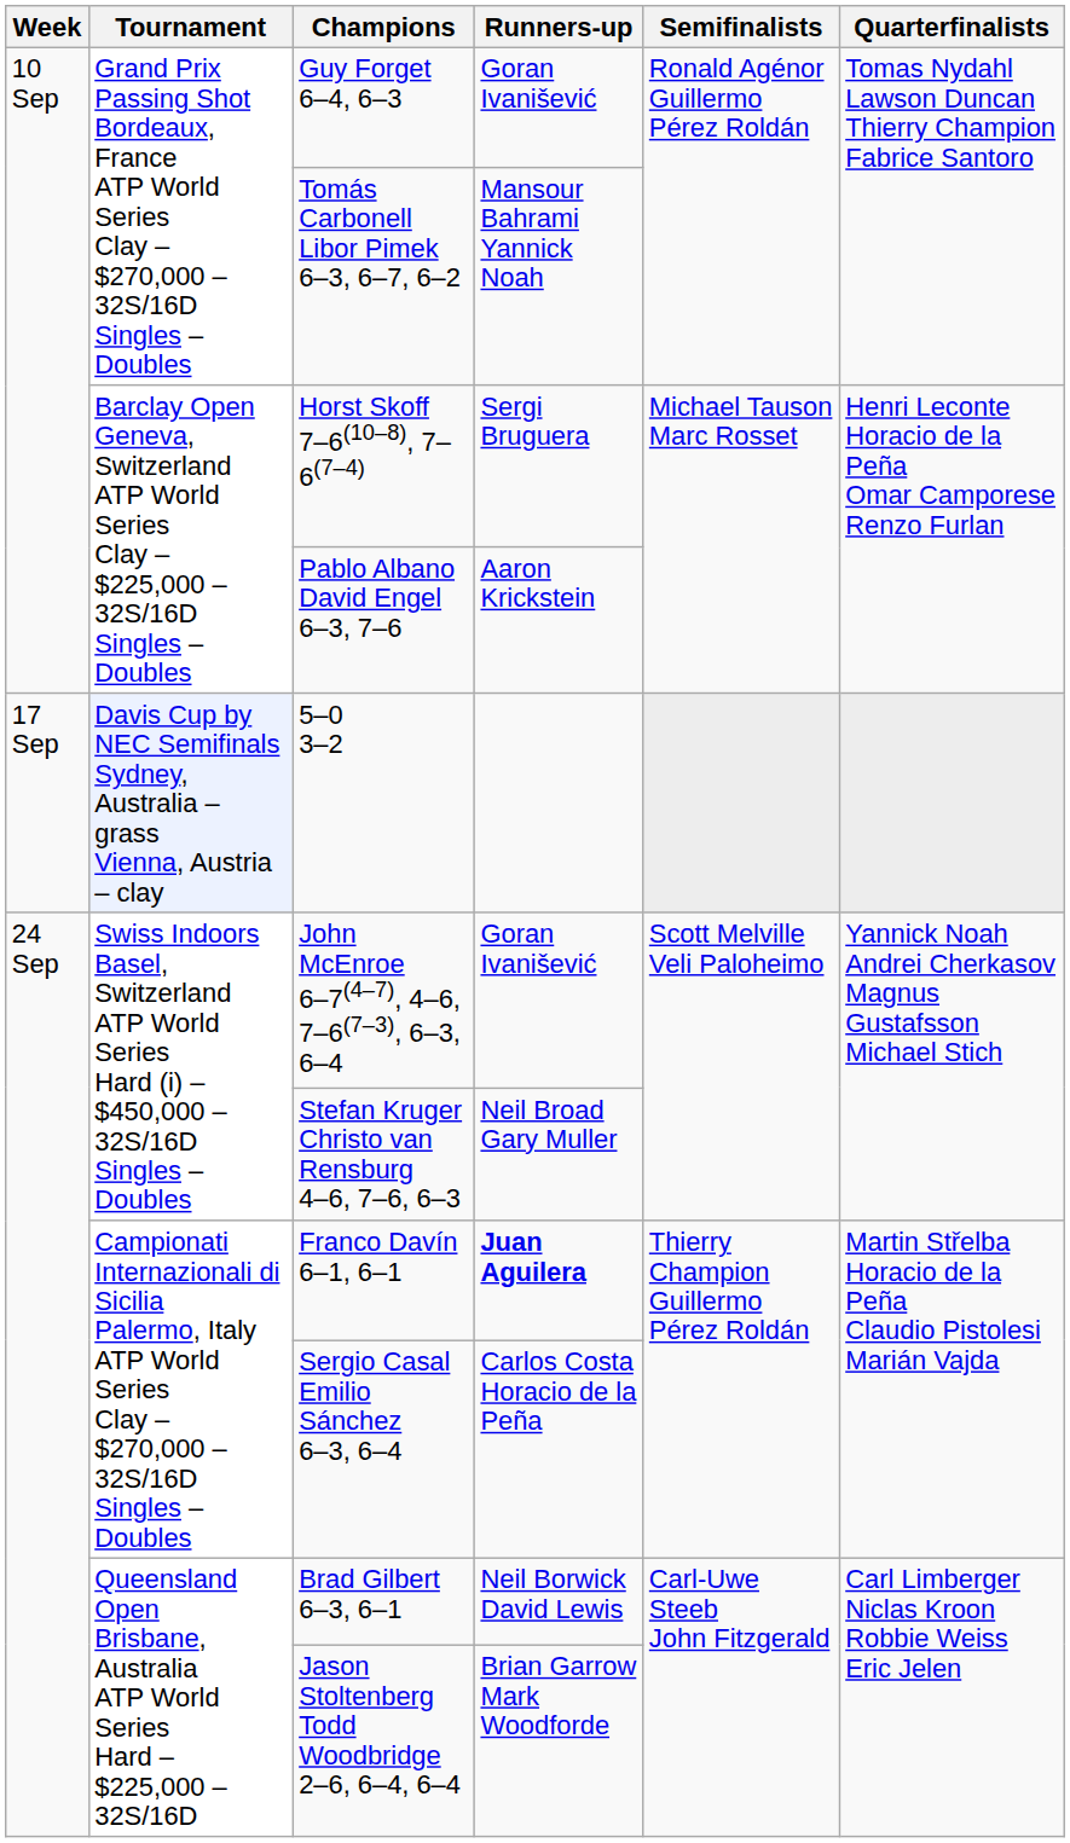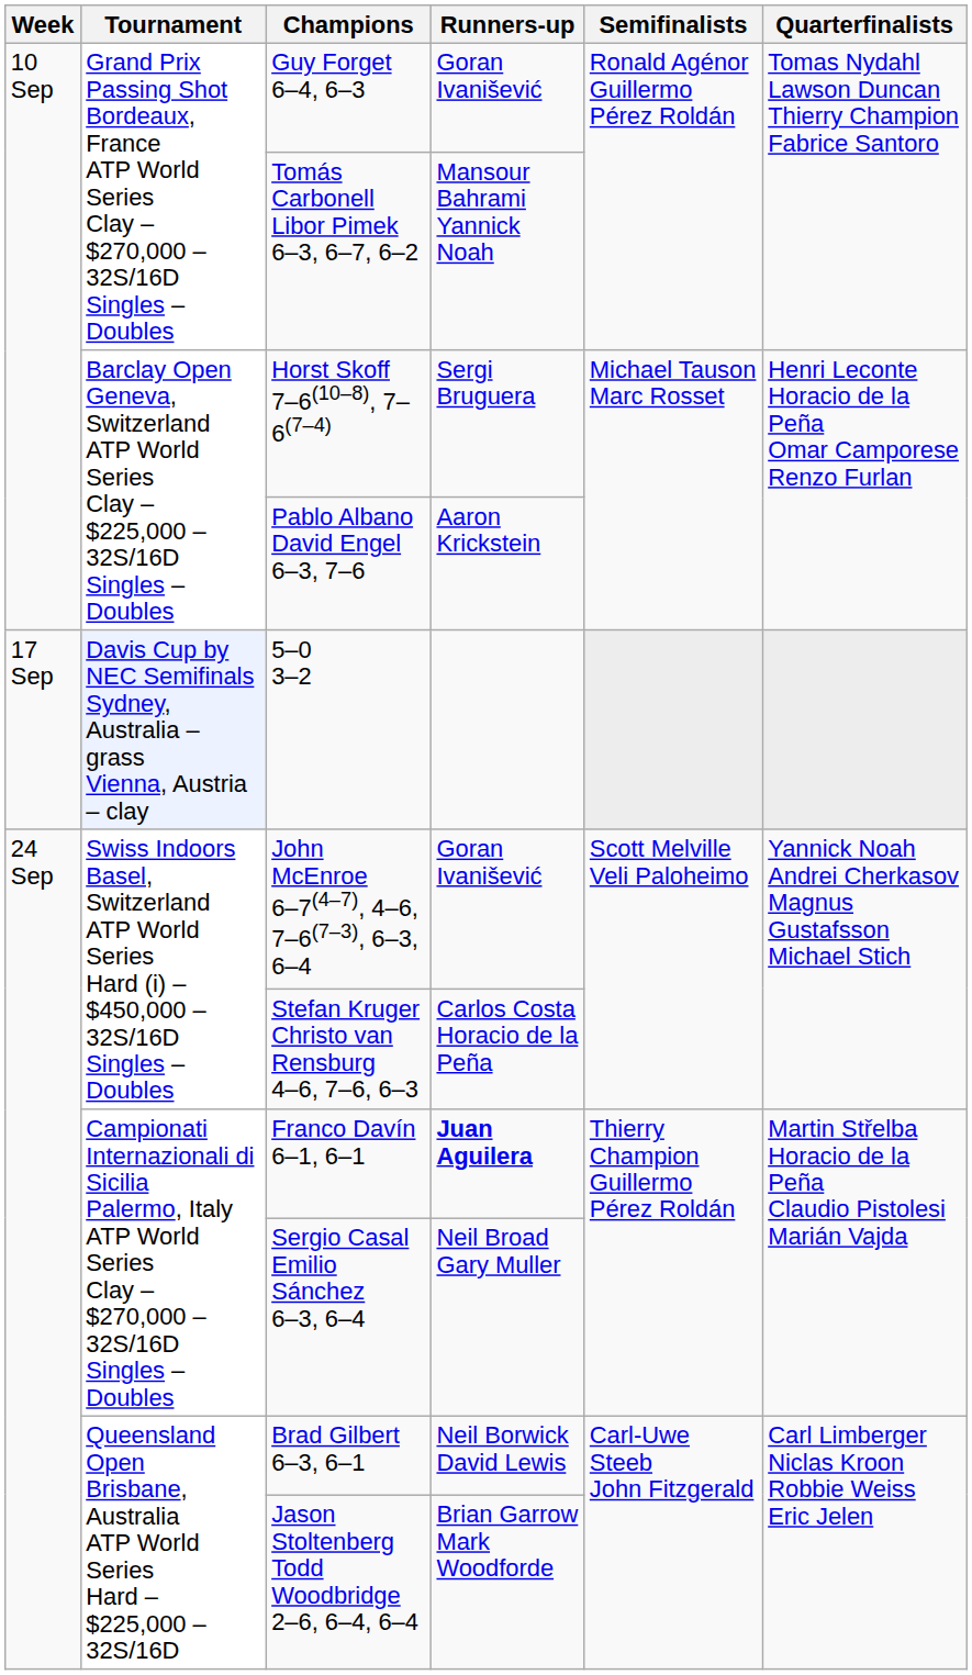Stefan Kruger Christo van Rensburg 4–6, 7–6, 6–3 | Runners-up: Neil Broad Gary Muller -> Carlos Costa Horacio de la Peña
Sergio Casal Emilio Sánchez 6–3, 6–4 | Runners-up: Carlos Costa Horacio de la Peña -> Neil Broad Gary Muller
